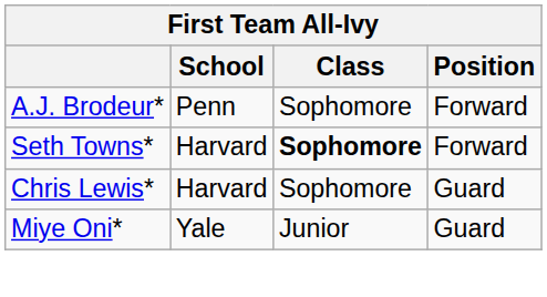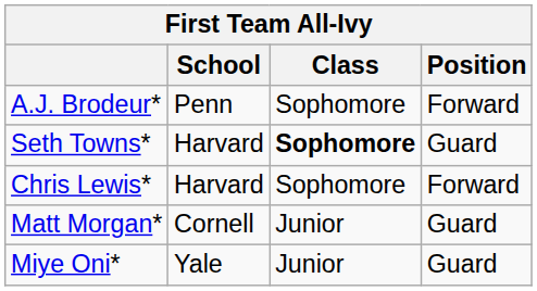Seth Towns* | Position: Forward -> Guard
Chris Lewis* | Position: Guard -> Forward
+ row: Matt Morgan* | Cornell | Junior | Guard
